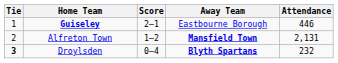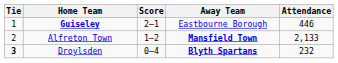Alfreton Town | Attendance: 2,131 -> 2,133
